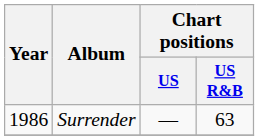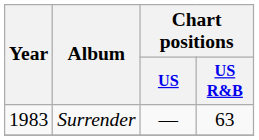Surrender | Year: 1986 -> 1983
